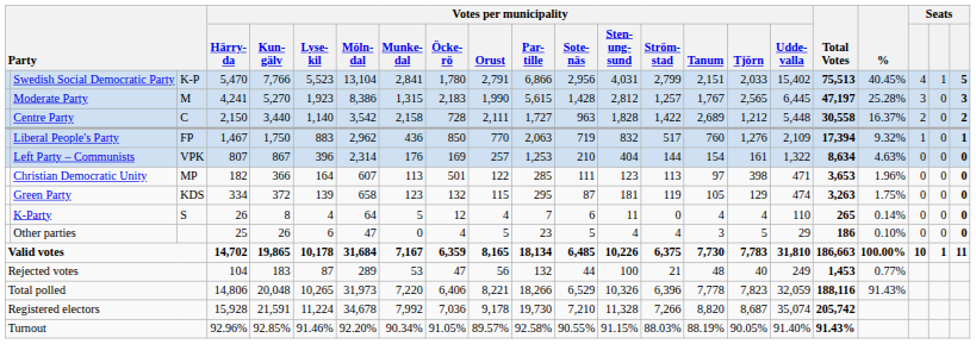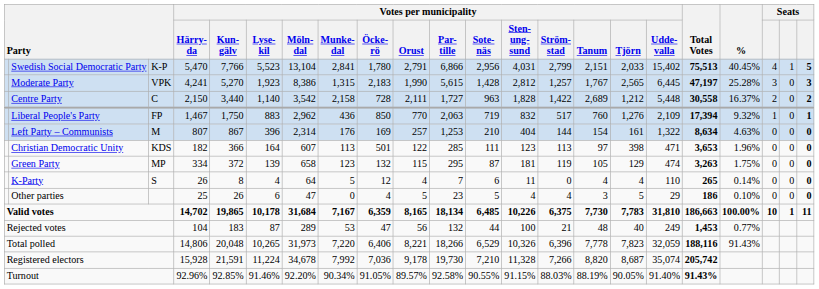Moderate Party | column 3: M -> VPK
Left Party – Communists | column 3: VPK -> M
Christian Democratic Unity | column 3: MP -> KDS
Green Party | column 3: KDS -> MP
